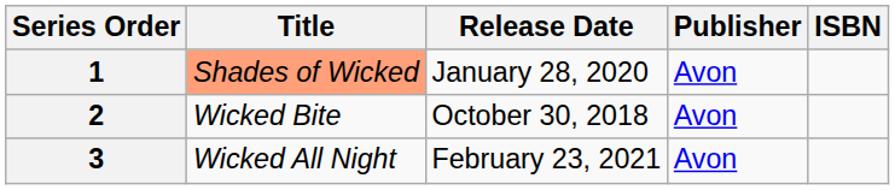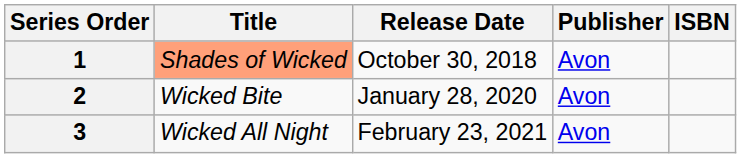1 | Release Date: January 28, 2020 -> October 30, 2018
2 | Release Date: October 30, 2018 -> January 28, 2020
